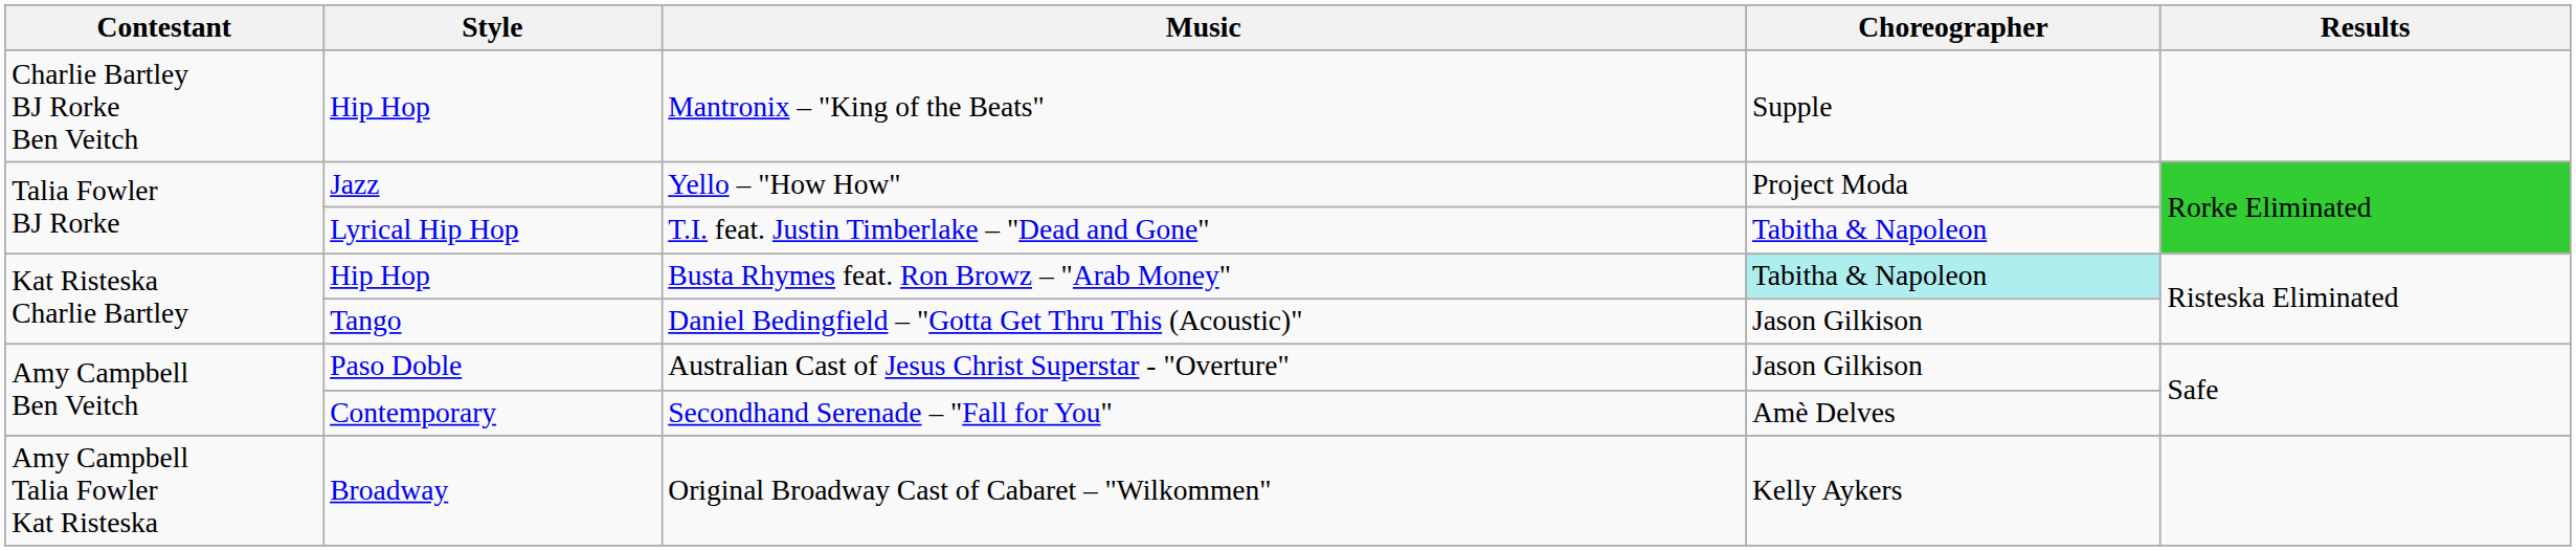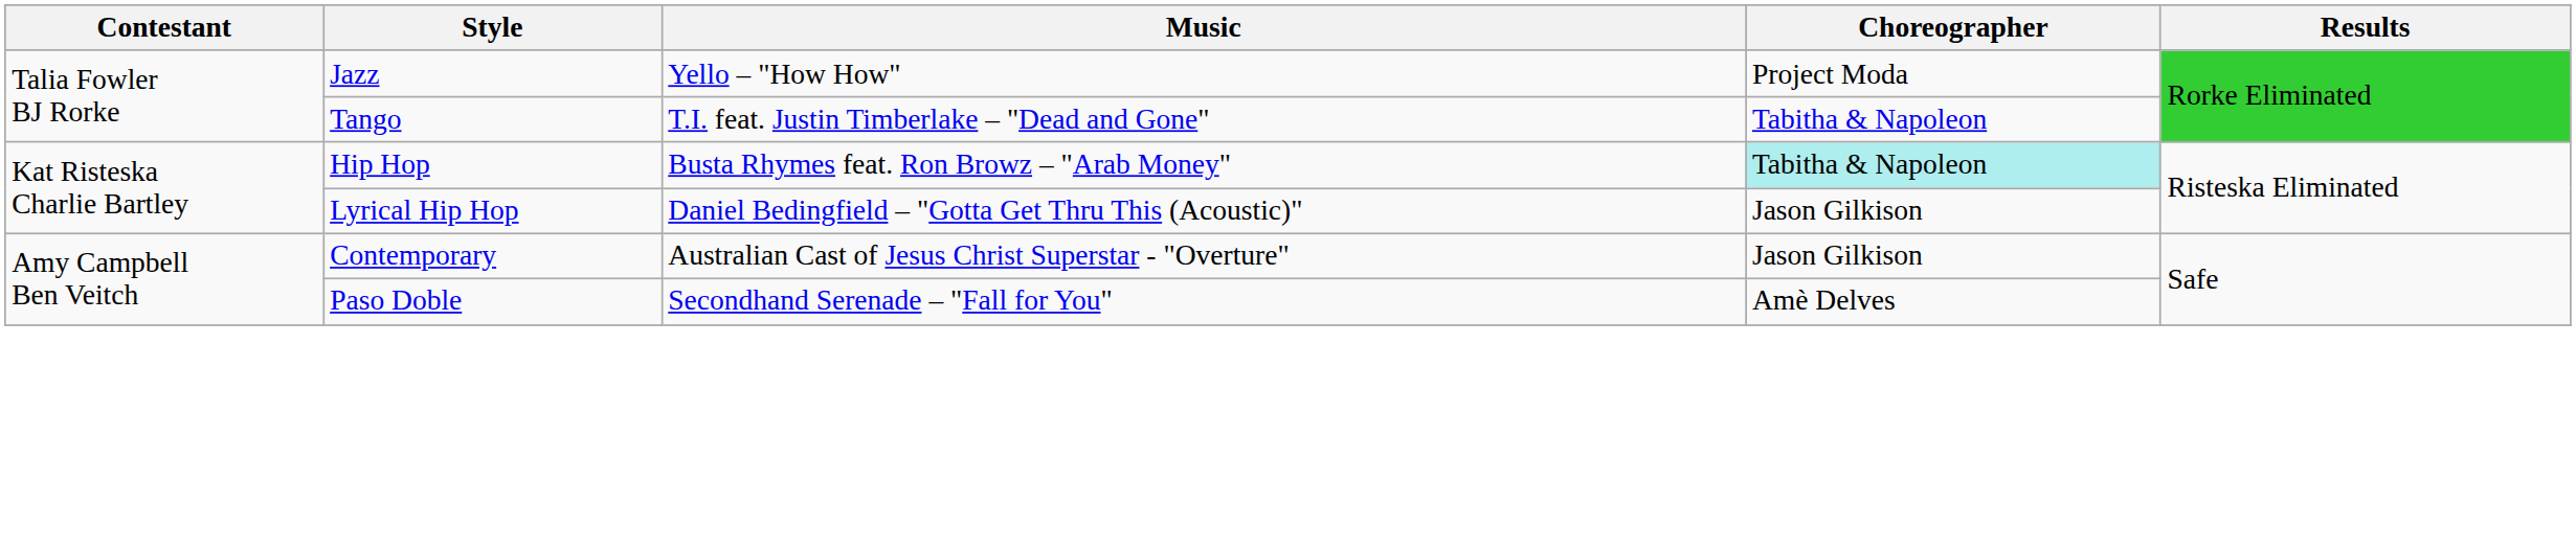- row: Charlie Bartley BJ Rorke Ben Veitch | Hip Hop | Mantronix – "King of the Beats" | Supple
T.I. feat. Justin Timberlake – "Dead and Gone" | Style: Lyrical Hip Hop -> Tango
Daniel Bedingfield – "Gotta Get Thru This (Acoustic)" | Style: Tango -> Lyrical Hip Hop
Australian Cast of Jesus Christ Superstar - "Overture" | Style: Paso Doble -> Contemporary
Secondhand Serenade – "Fall for You" | Style: Contemporary -> Paso Doble
- row: Amy Campbell Talia Fowler Kat Risteska | Broadway | Original Broadway Cast of Cabaret – "Wilkommen" | Kelly Aykers
